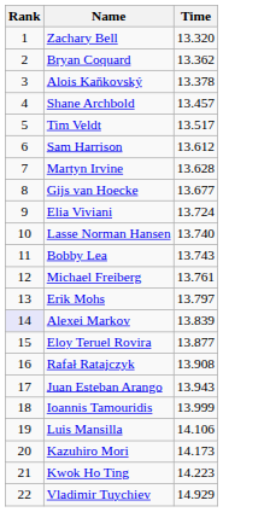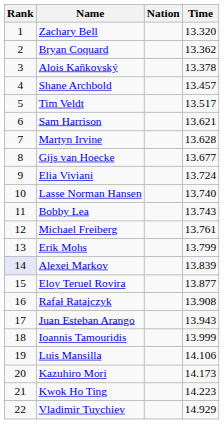+ column: Nation
Sam Harrison | Time: 13.612 -> 13.621
Erik Mohs | Time: 13.797 -> 13.799
